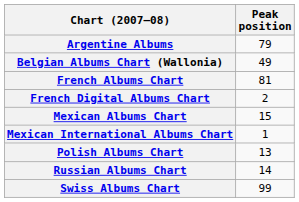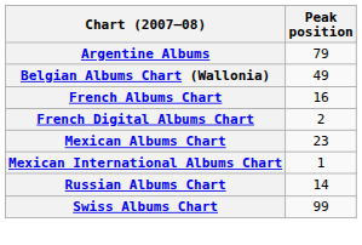French Albums Chart | Peak position: 81 -> 16
Mexican Albums Chart | Peak position: 15 -> 23
- row: Polish Albums Chart | 13
